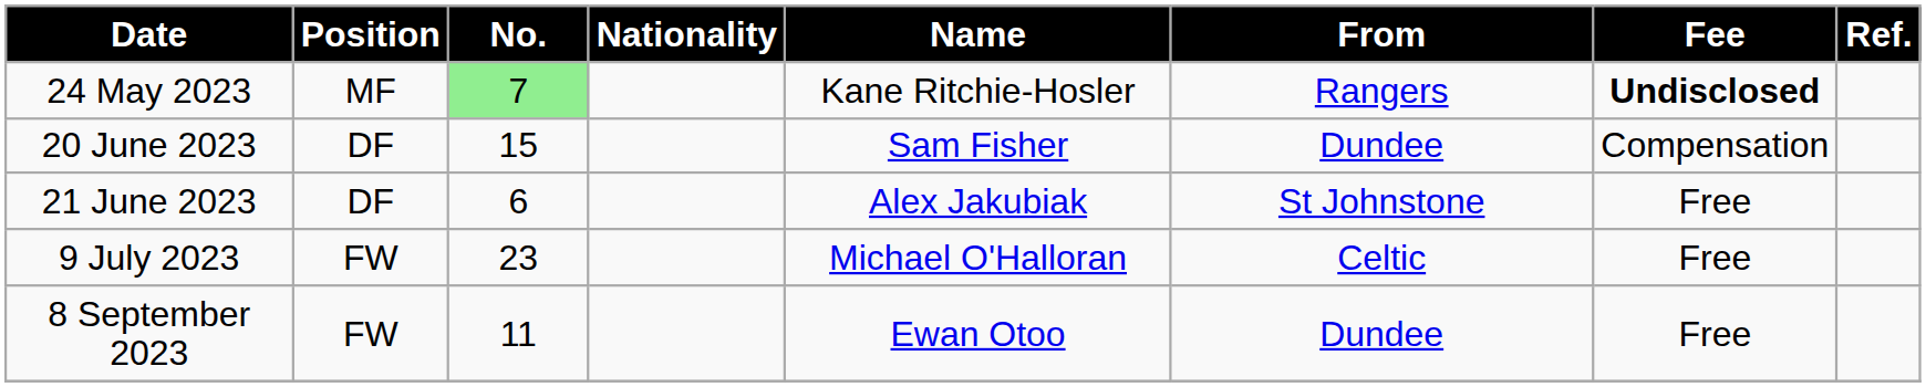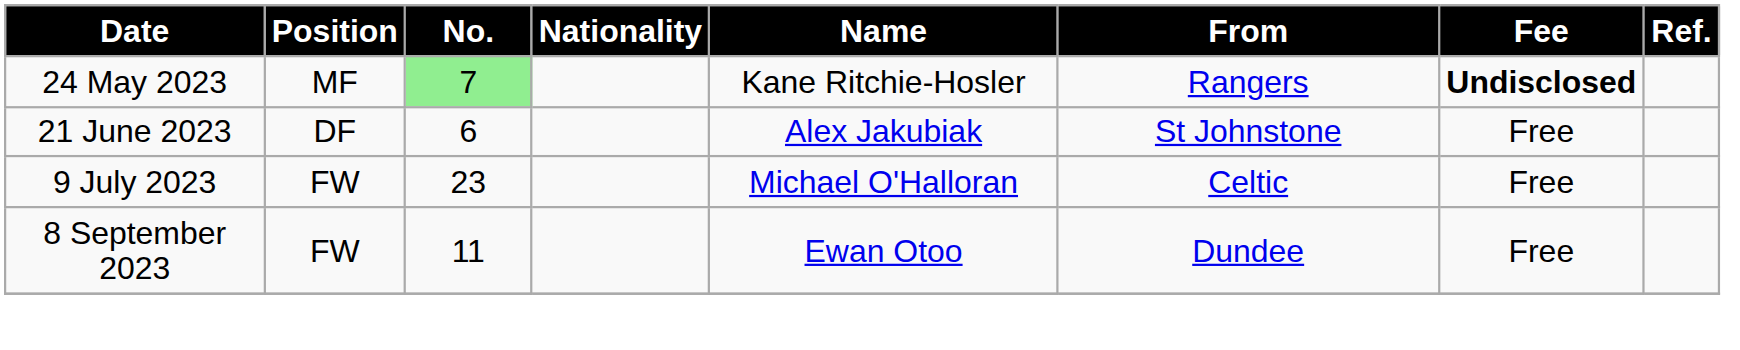- row: 20 June 2023 | DF | 15 | Sam Fisher | Dundee | Compensation
